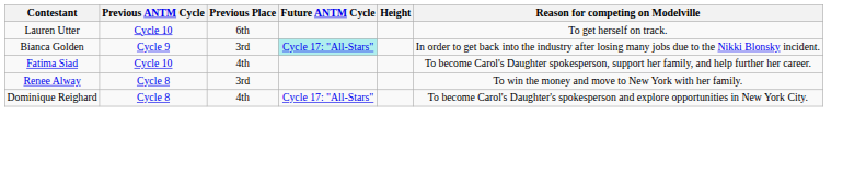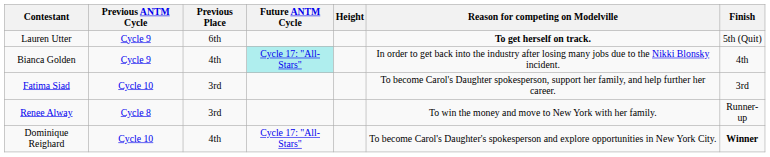+ column: Finish | 5th (Quit) | 4th | 3rd | Runner-up | Winner
Lauren Utter | Previous ANTM Cycle: Cycle 10 -> Cycle 9
Lauren Utter | Reason for competing on Modelville: normal -> bold
Bianca Golden | Previous Place: 3rd -> 4th
Fatima Siad | Previous Place: 4th -> 3rd
Dominique Reighard | Previous ANTM Cycle: Cycle 8 -> Cycle 10
